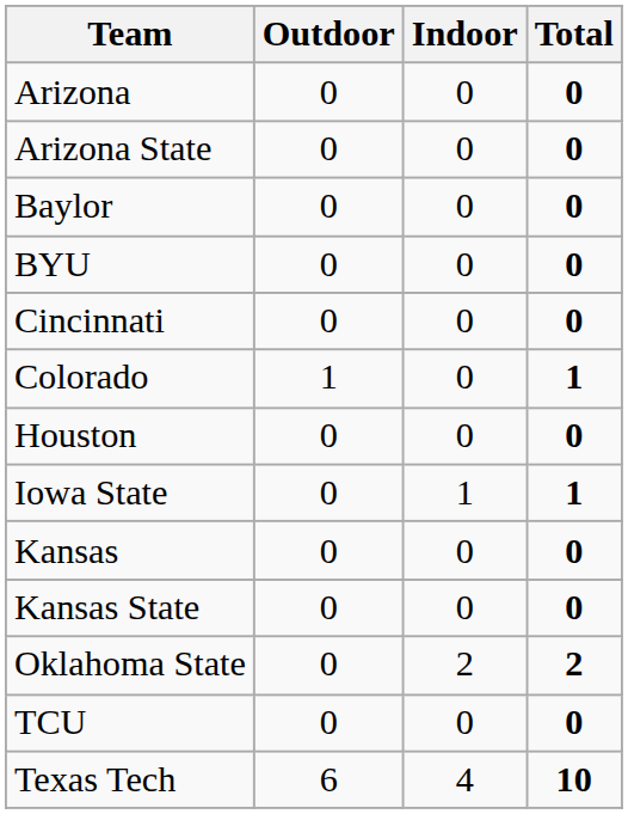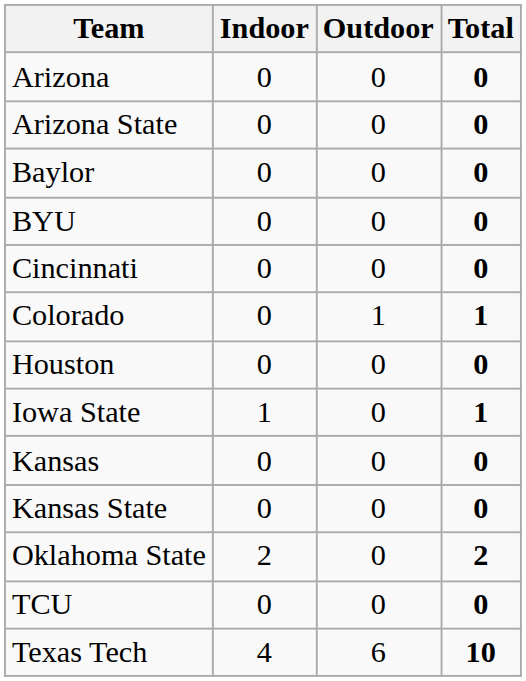columns swapped: Indoor <-> Outdoor
